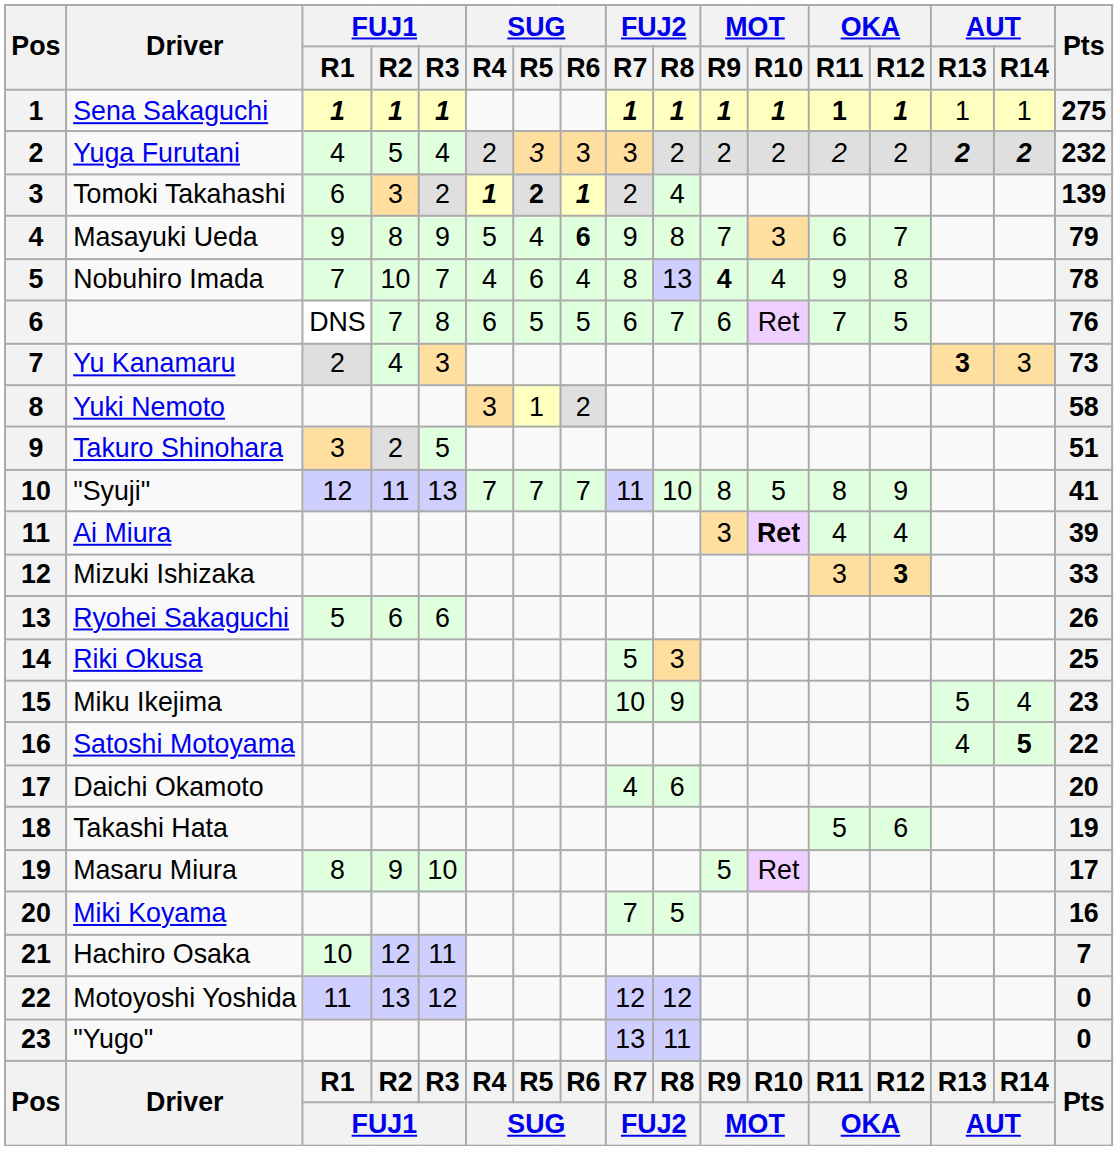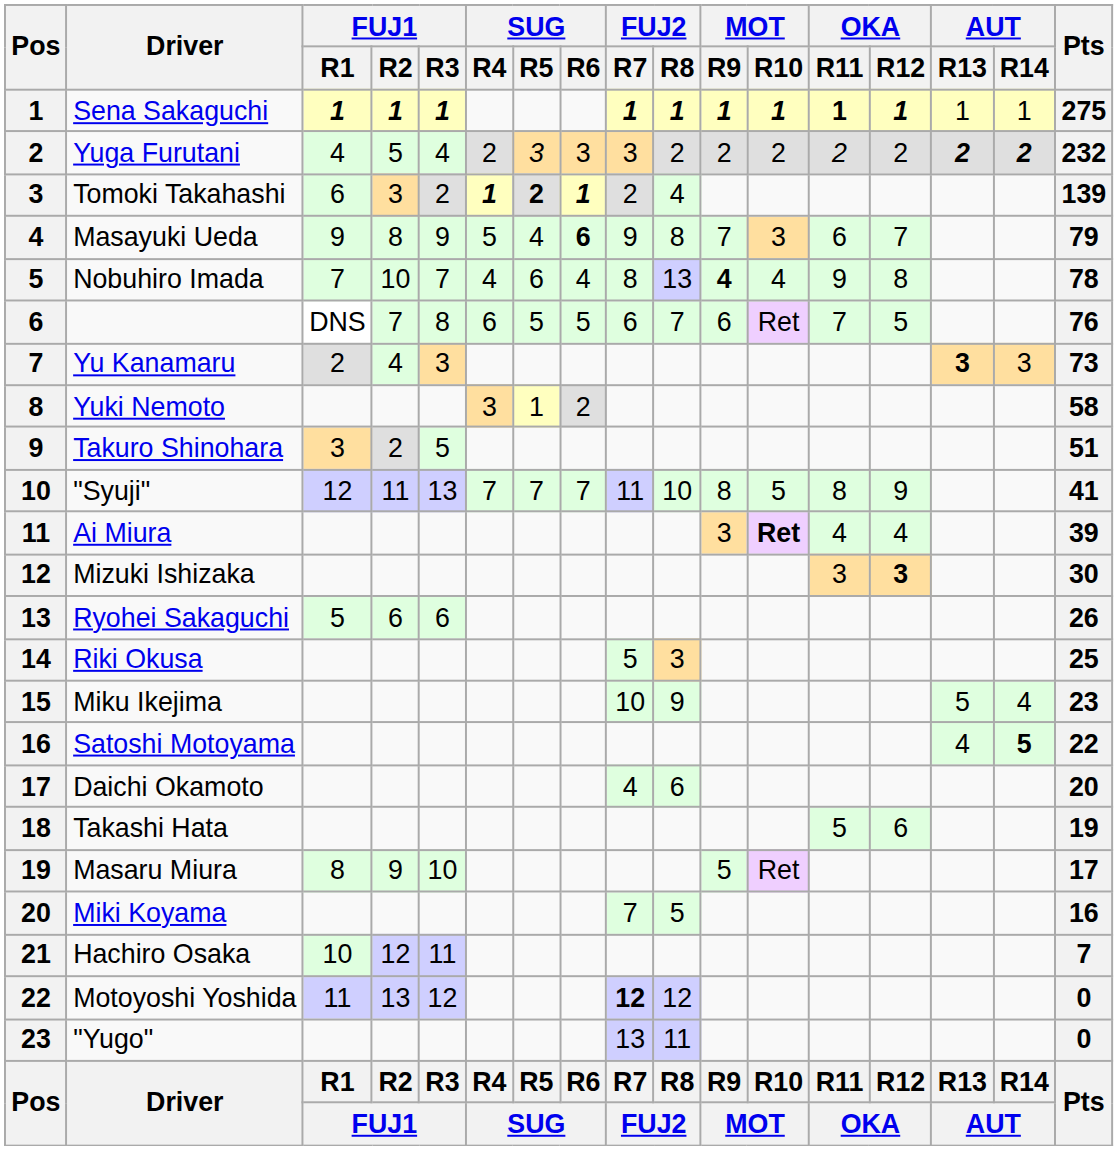Mizuki Ishizaka | Pts: 33 -> 30
Motoyoshi Yoshida | FUJ2 / R7: normal -> bold
